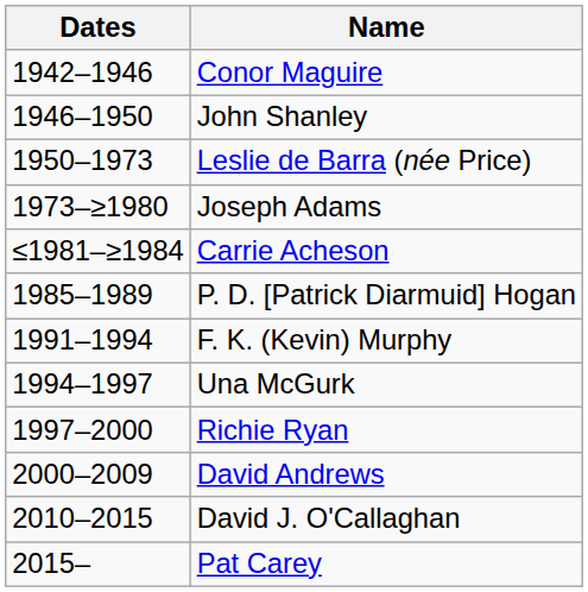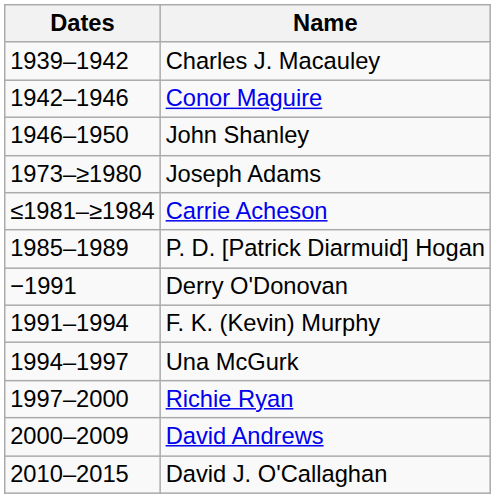+ row: 1939–1942 | Charles J. Macauley
- row: 1950–1973 | Leslie de Barra (née Price)
+ row: −1991 | Derry O'Donovan
- row: 2015– | Pat Carey
